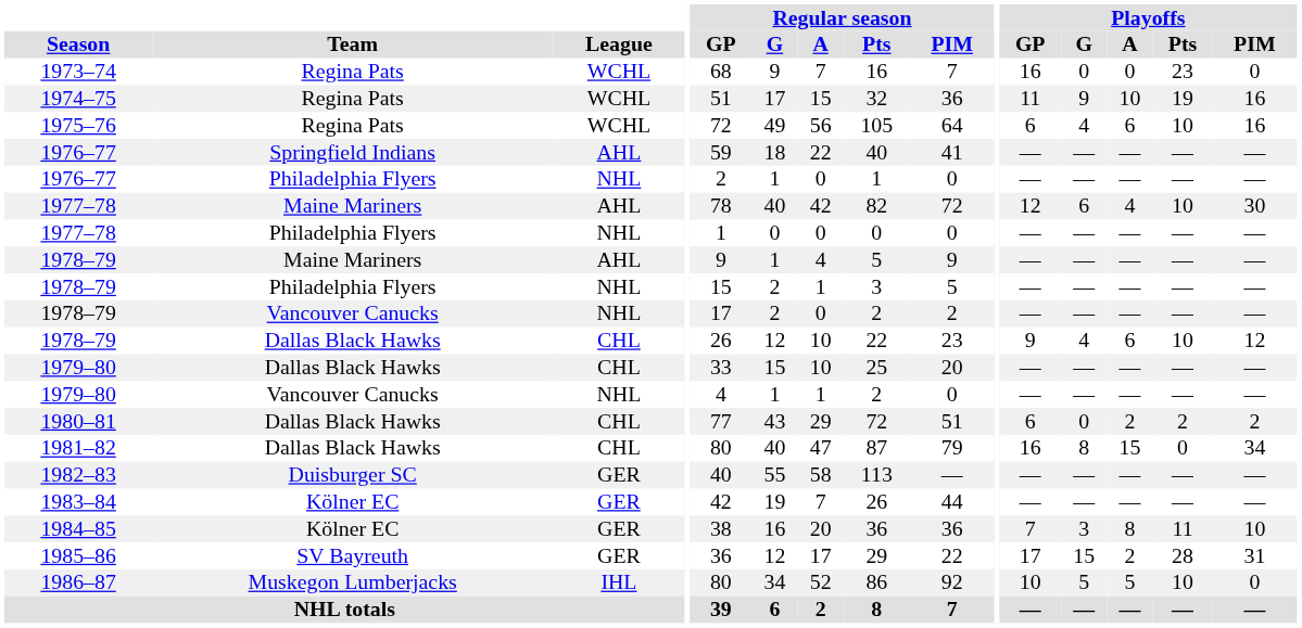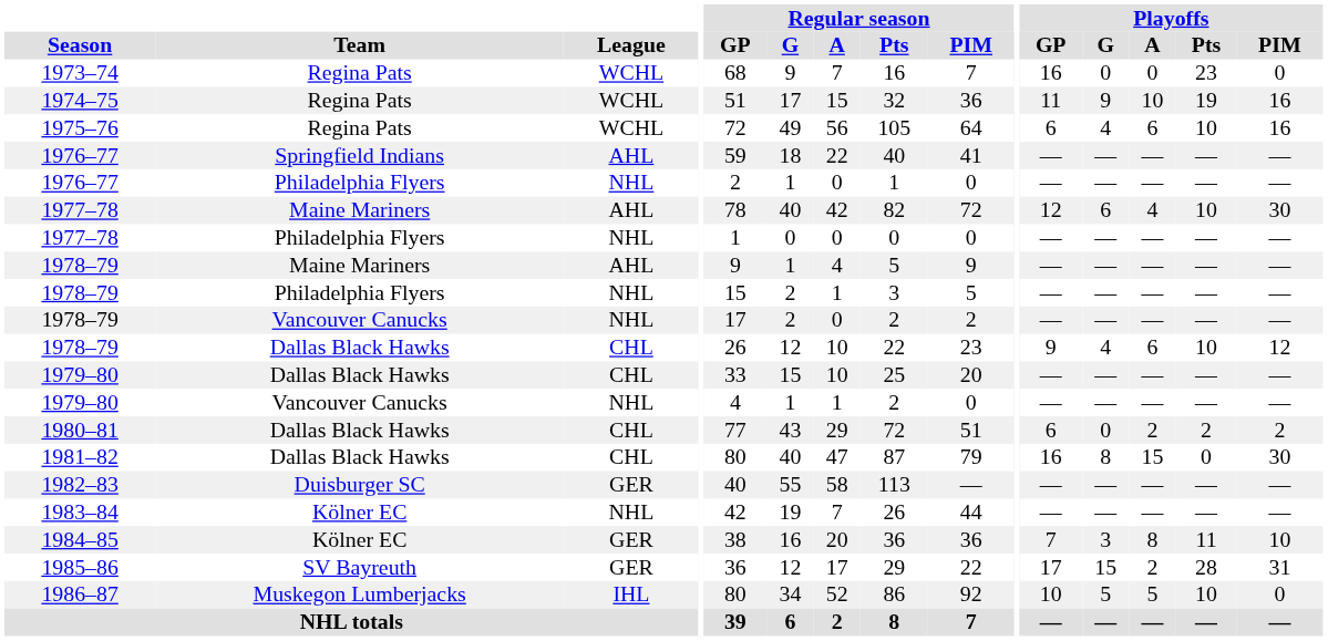1981–82 | Playoffs / PIM: 34 -> 30
1983–84 | League: GER -> NHL
